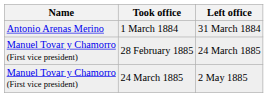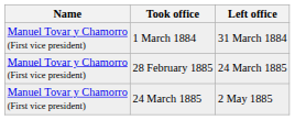1 March 1884 | Name: Antonio Arenas Merino -> Manuel Tovar y Chamorro (First vice president)
